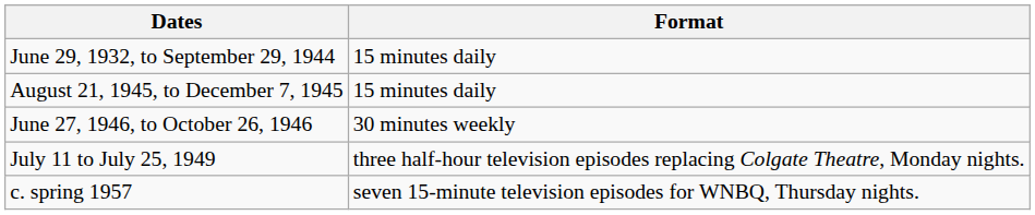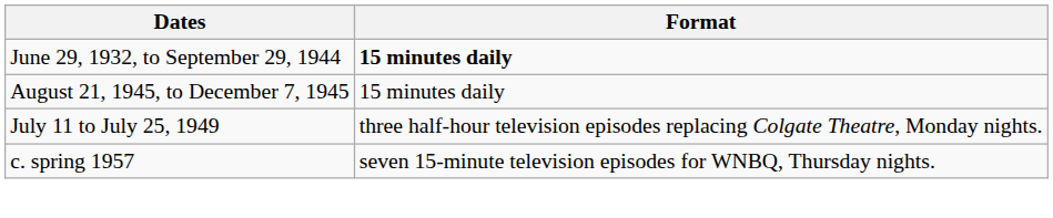June 29, 1932, to September 29, 1944 | Format: normal -> bold
- row: June 27, 1946, to October 26, 1946 | 30 minutes weekly
